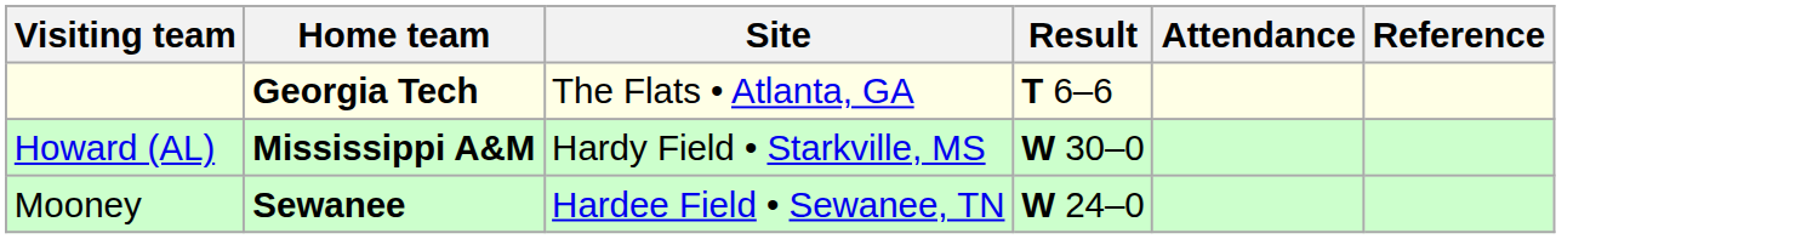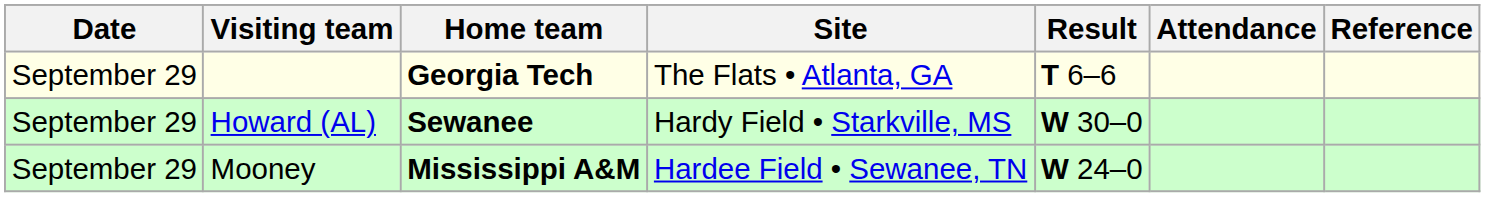+ column: Date | September 29 | September 29 | September 29
Howard (AL) | Home team: Mississippi A&M -> Sewanee
Mooney | Home team: Sewanee -> Mississippi A&M
